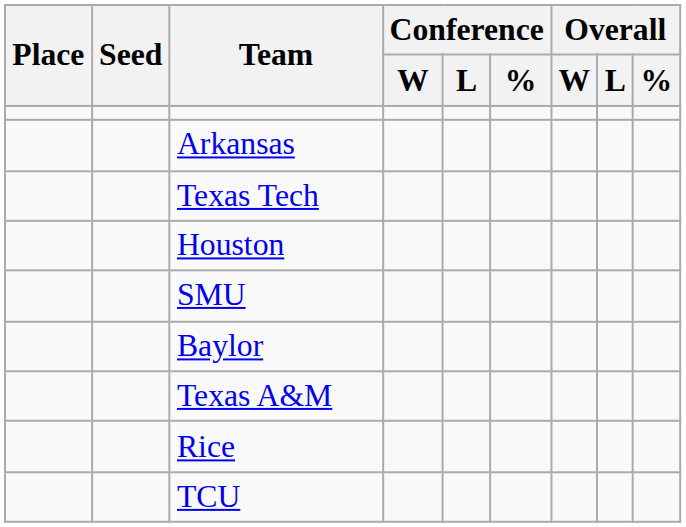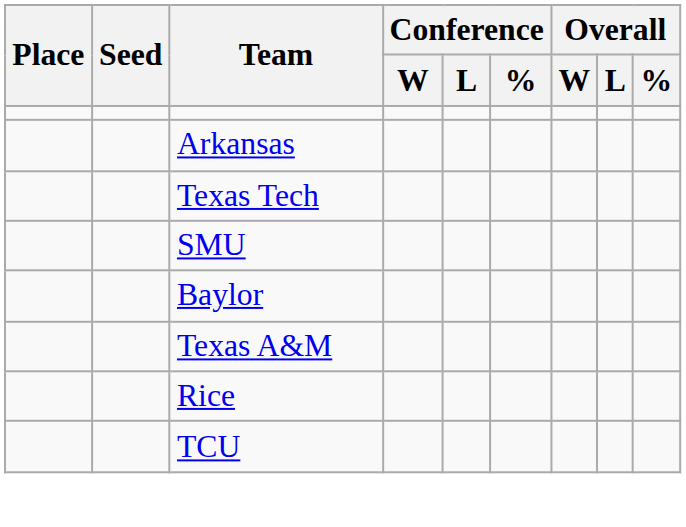- row: Houston
